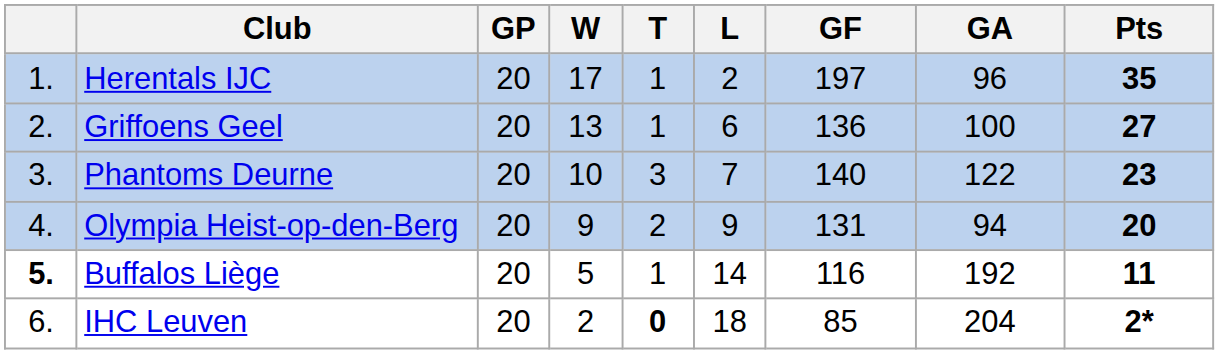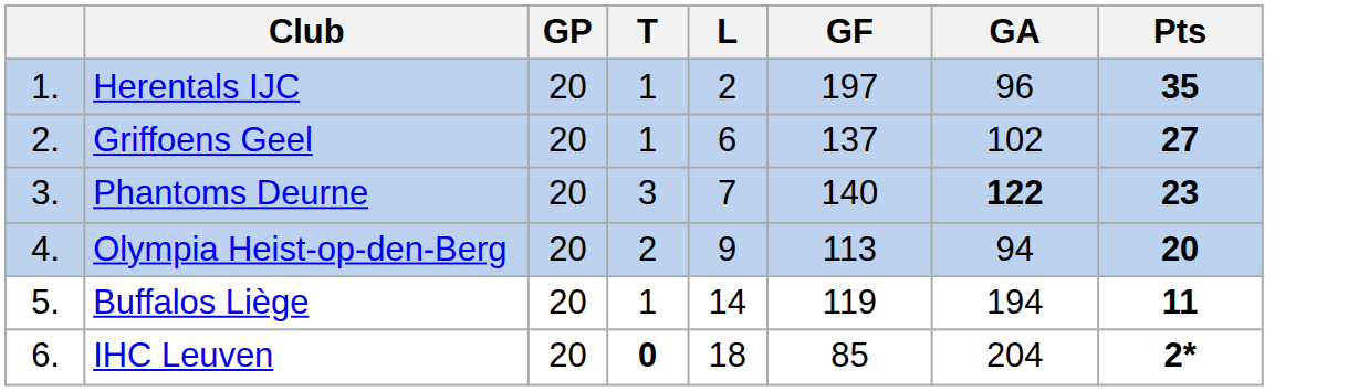- column: W | 17 | 13 | 10 | 9 | 5 | 2
Griffoens Geel | GF: 136 -> 137
Griffoens Geel | GA: 100 -> 102
Phantoms Deurne | GA: normal -> bold
Olympia Heist-op-den-Berg | GF: 131 -> 113
Buffalos Liège | column 1: bold -> normal
Buffalos Liège | GF: 116 -> 119
Buffalos Liège | GA: 192 -> 194
